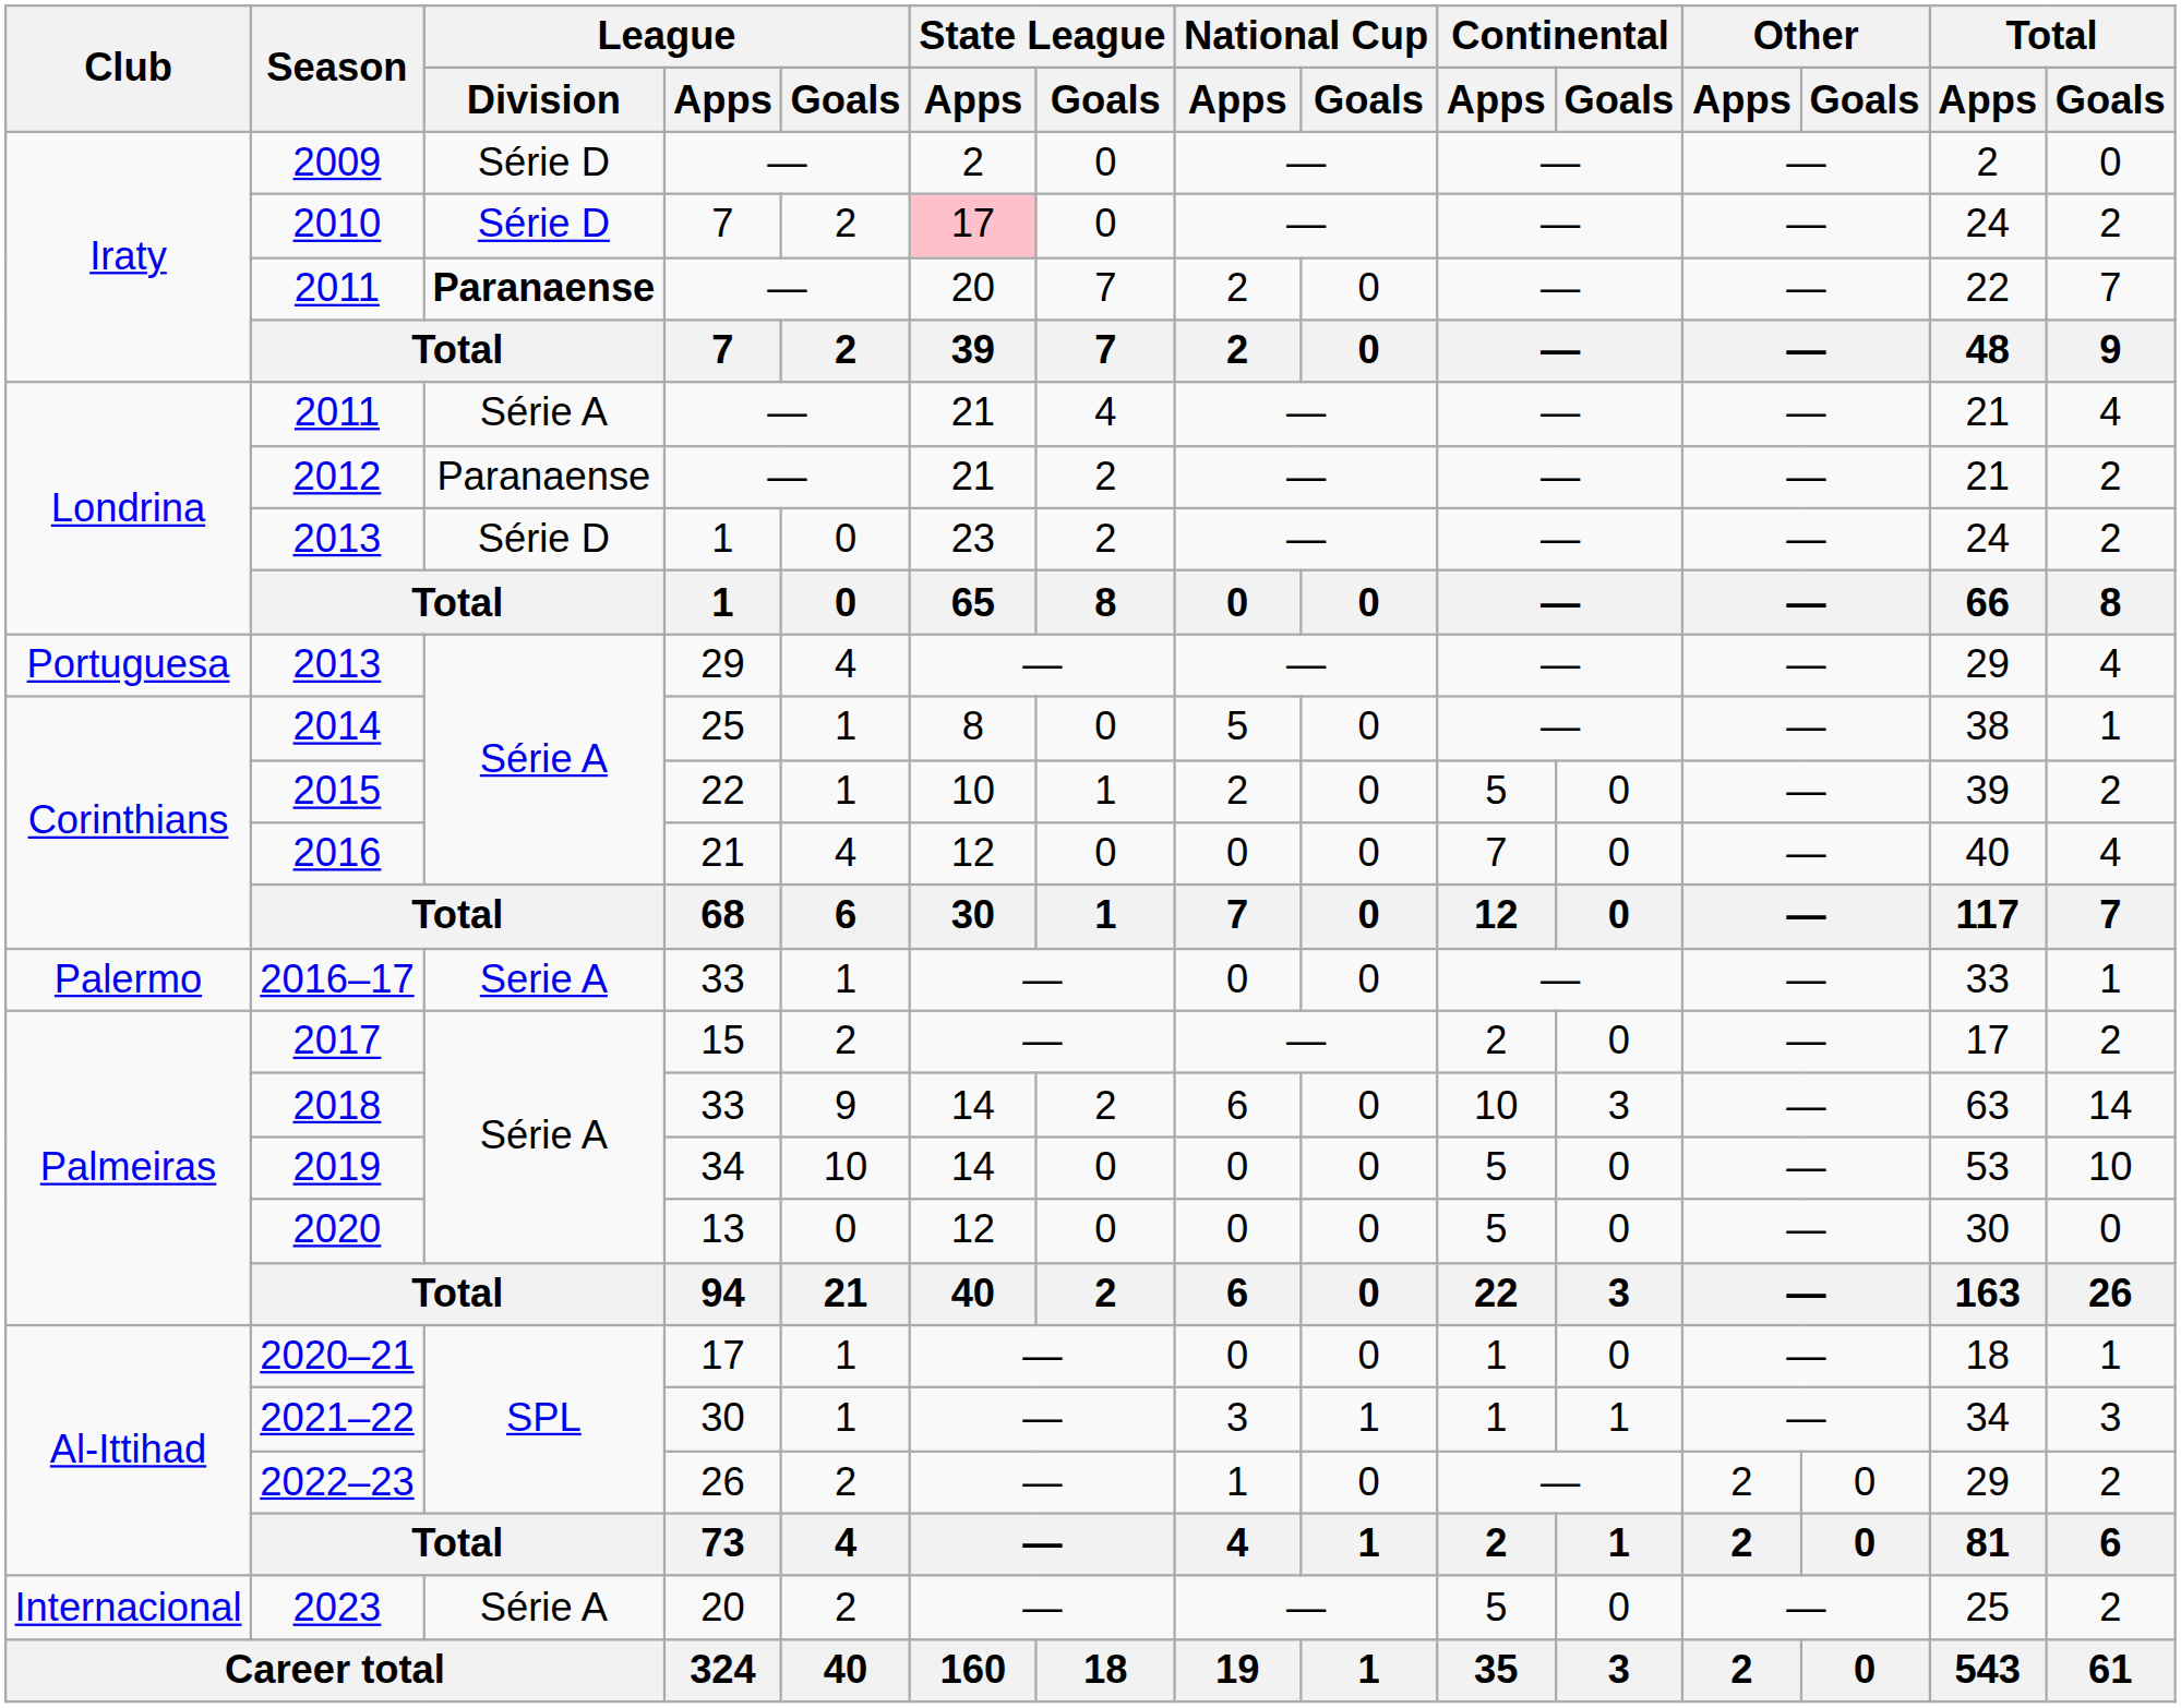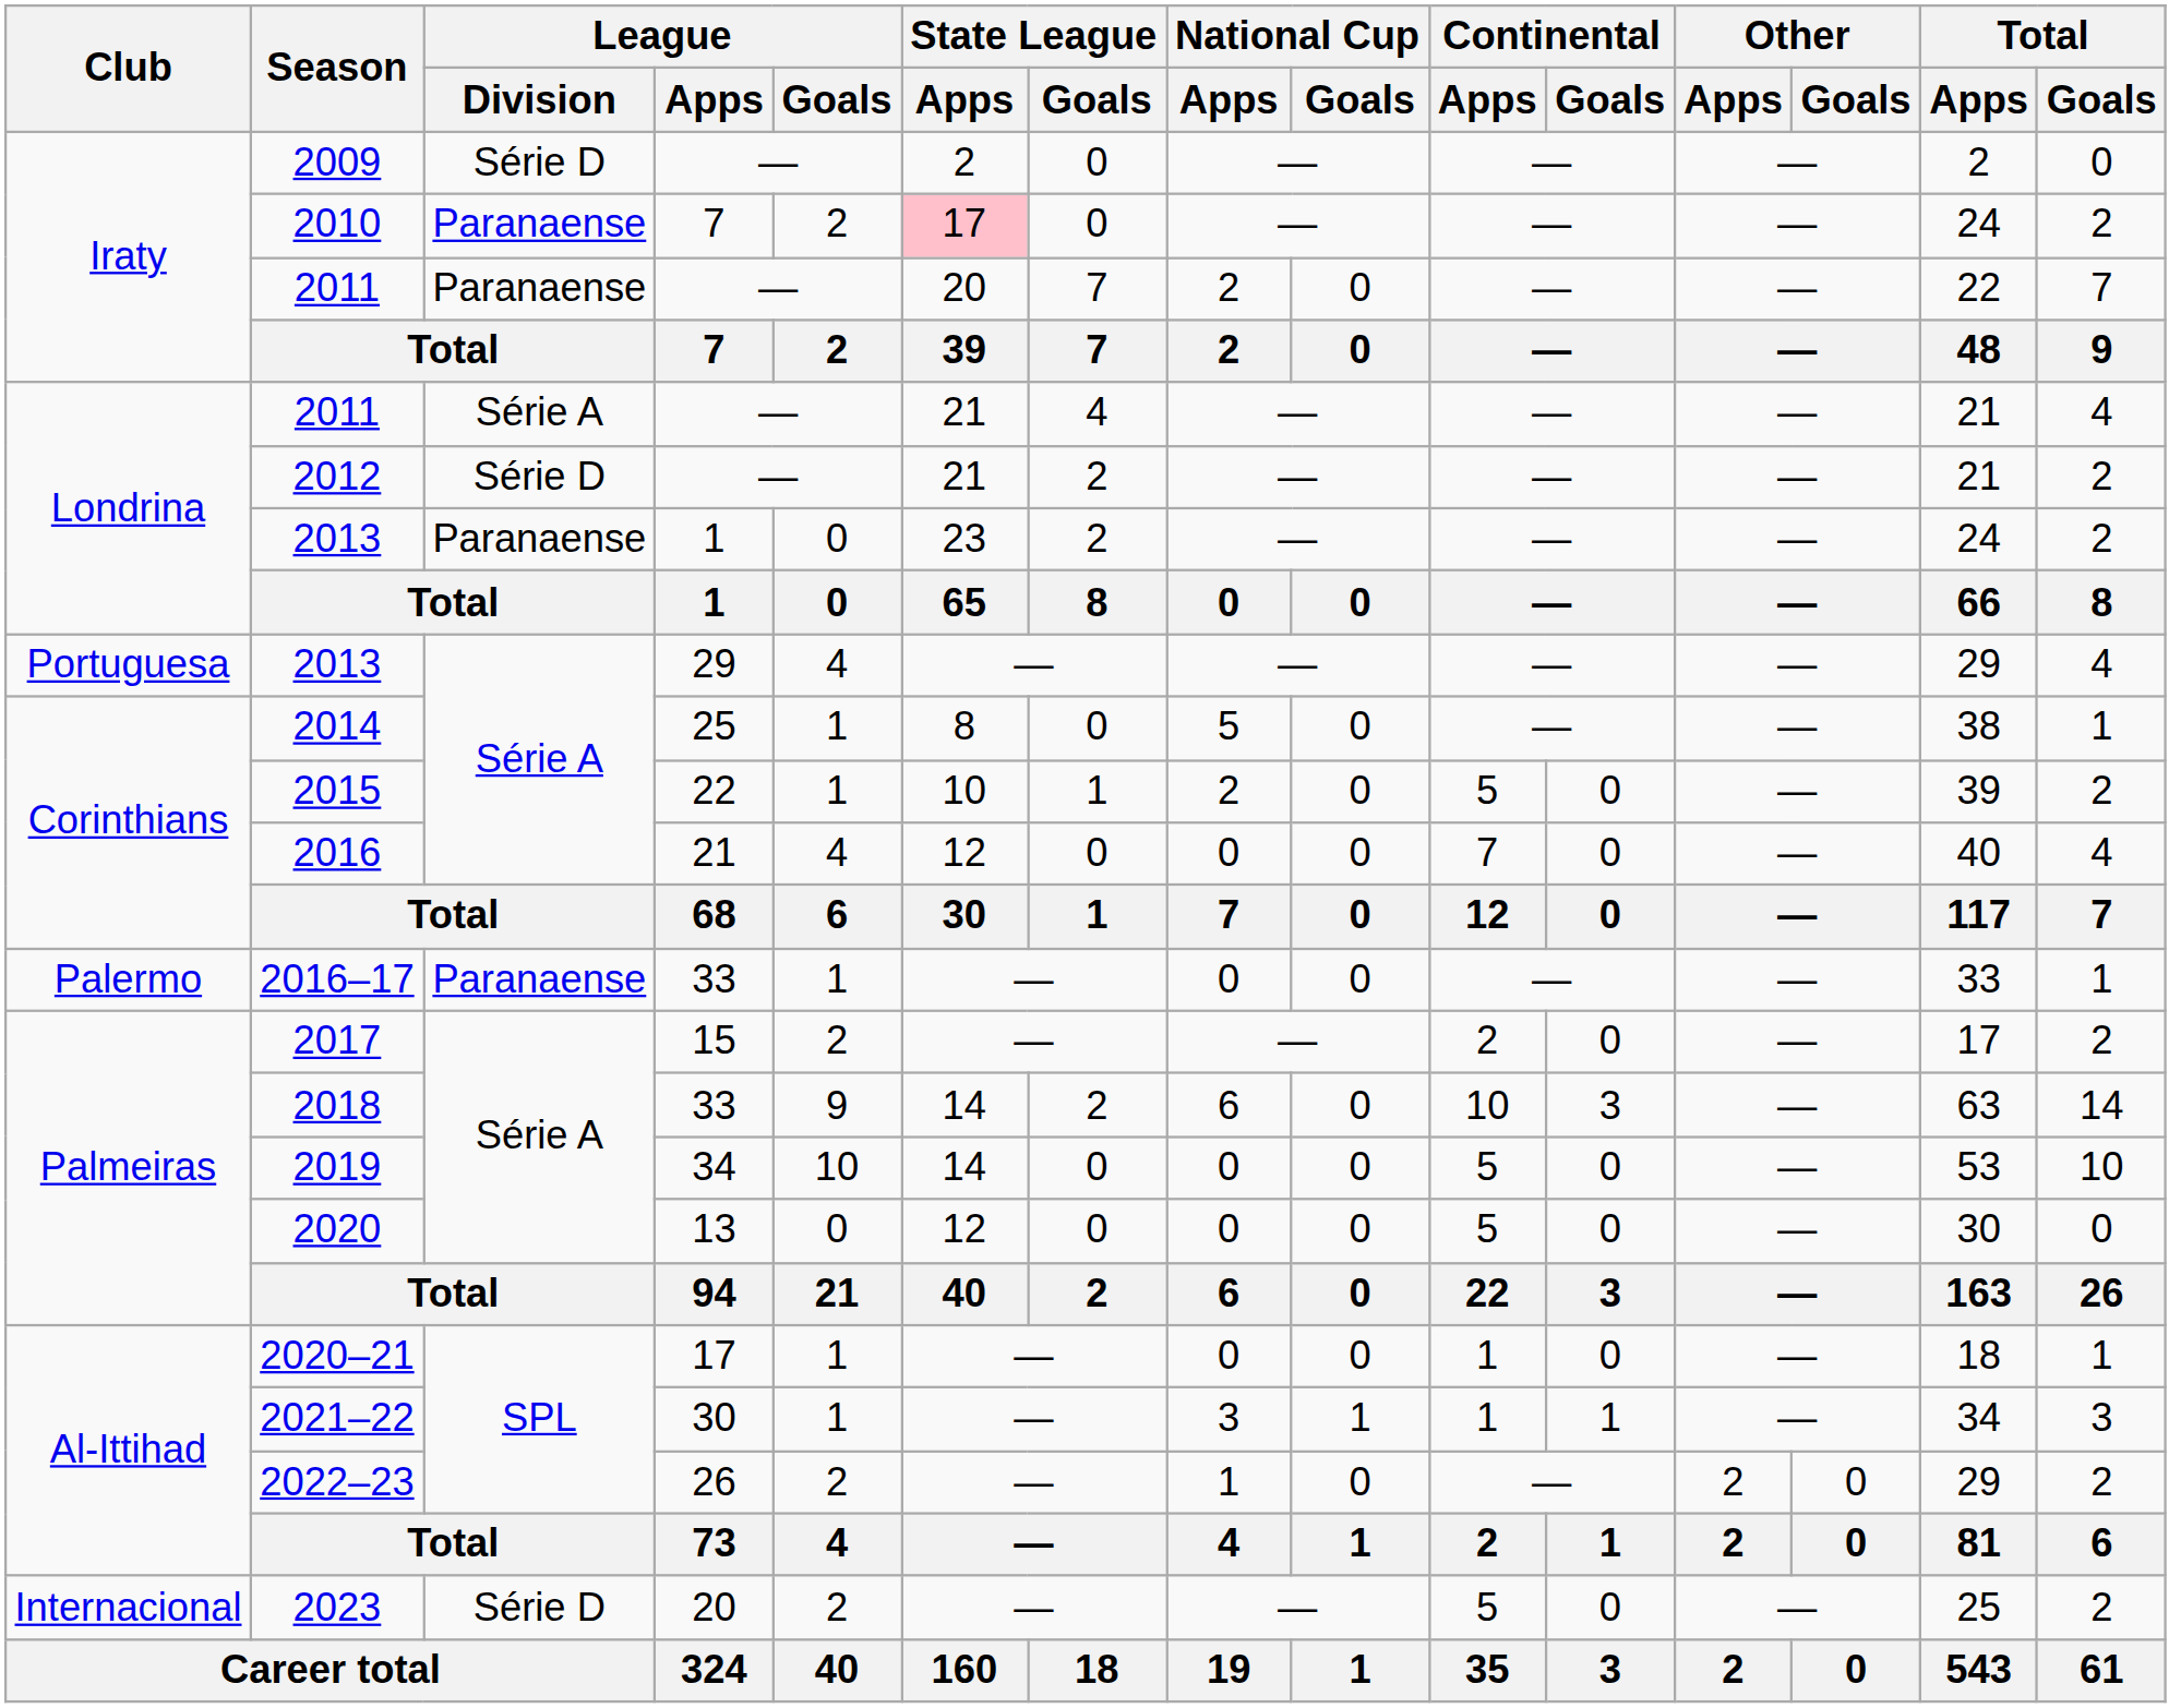2010 | League / Division: Série D -> Paranaense
Iraty / 2011 | League / Division: bold -> normal
2012 | League / Division: Paranaense -> Série D
Londrina / 2013 | League / Division: Série D -> Paranaense
2016–17 | League / Division: Serie A -> Paranaense
2023 | League / Division: Série A -> Série D
